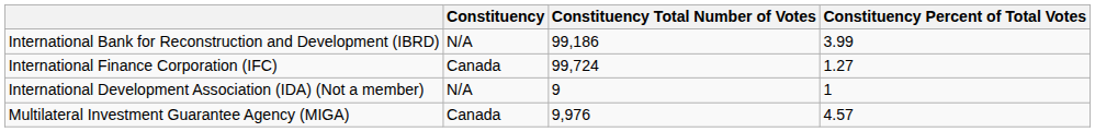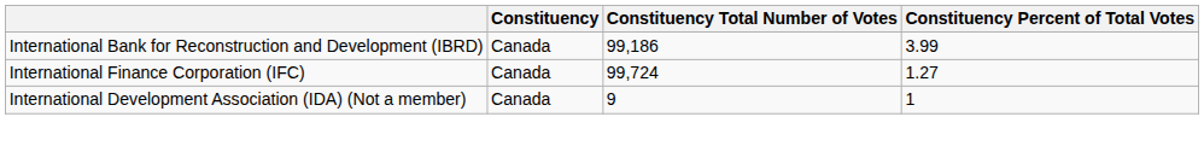International Bank for Reconstruction and Development (IBRD) | Constituency: N/A -> Canada
International Development Association (IDA) (Not a member) | Constituency: N/A -> Canada
- row: Multilateral Investment Guarantee Agency (MIGA) | Canada | 9,976 | 4.57
